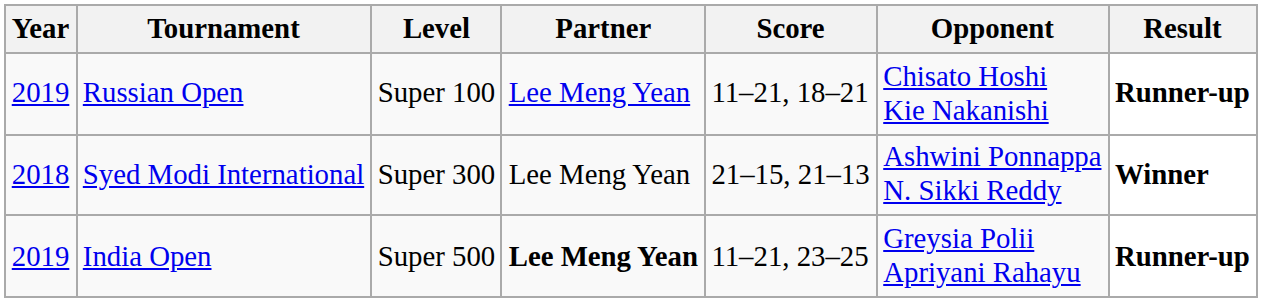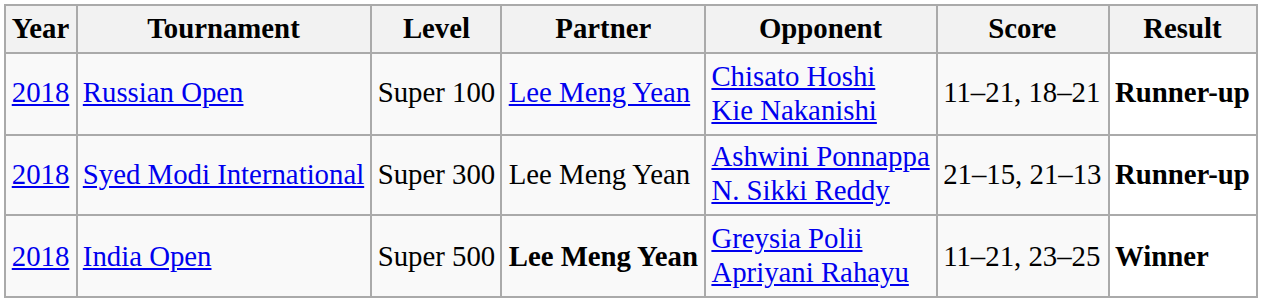columns swapped: Opponent <-> Score
Russian Open | Year: 2019 -> 2018
Syed Modi International | Result: Winner -> Runner-up
India Open | Year: 2019 -> 2018
India Open | Result: Runner-up -> Winner
